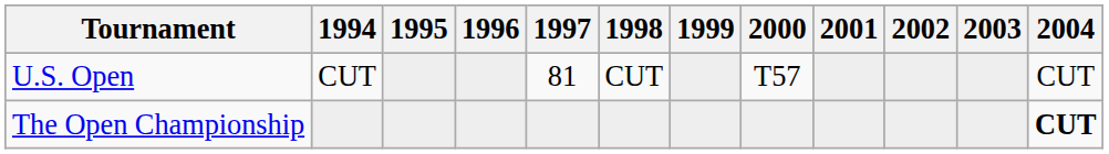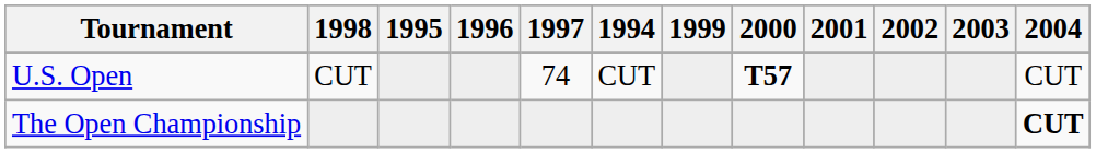columns swapped: 1994 <-> 1998
U.S. Open | 1997: 81 -> 74
U.S. Open | 2000: normal -> bold
